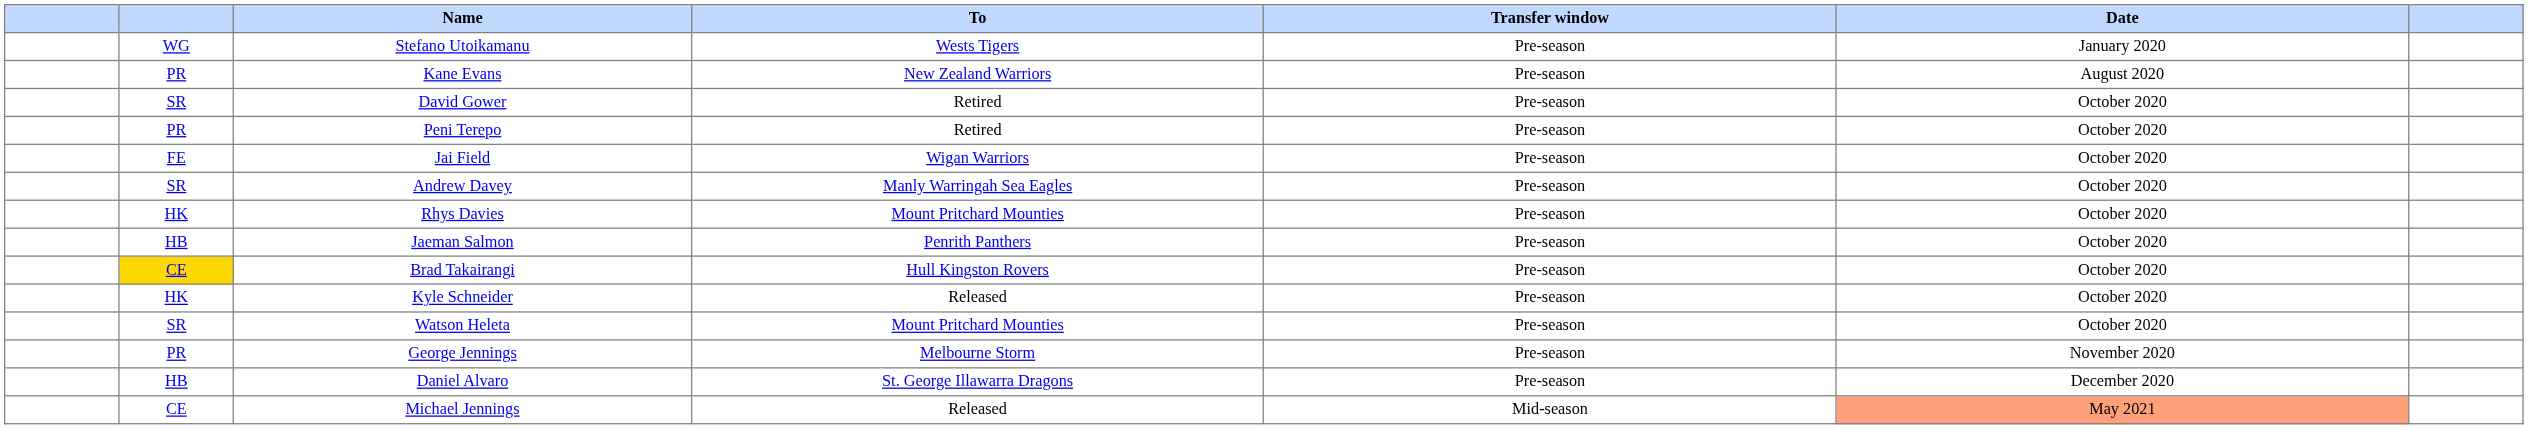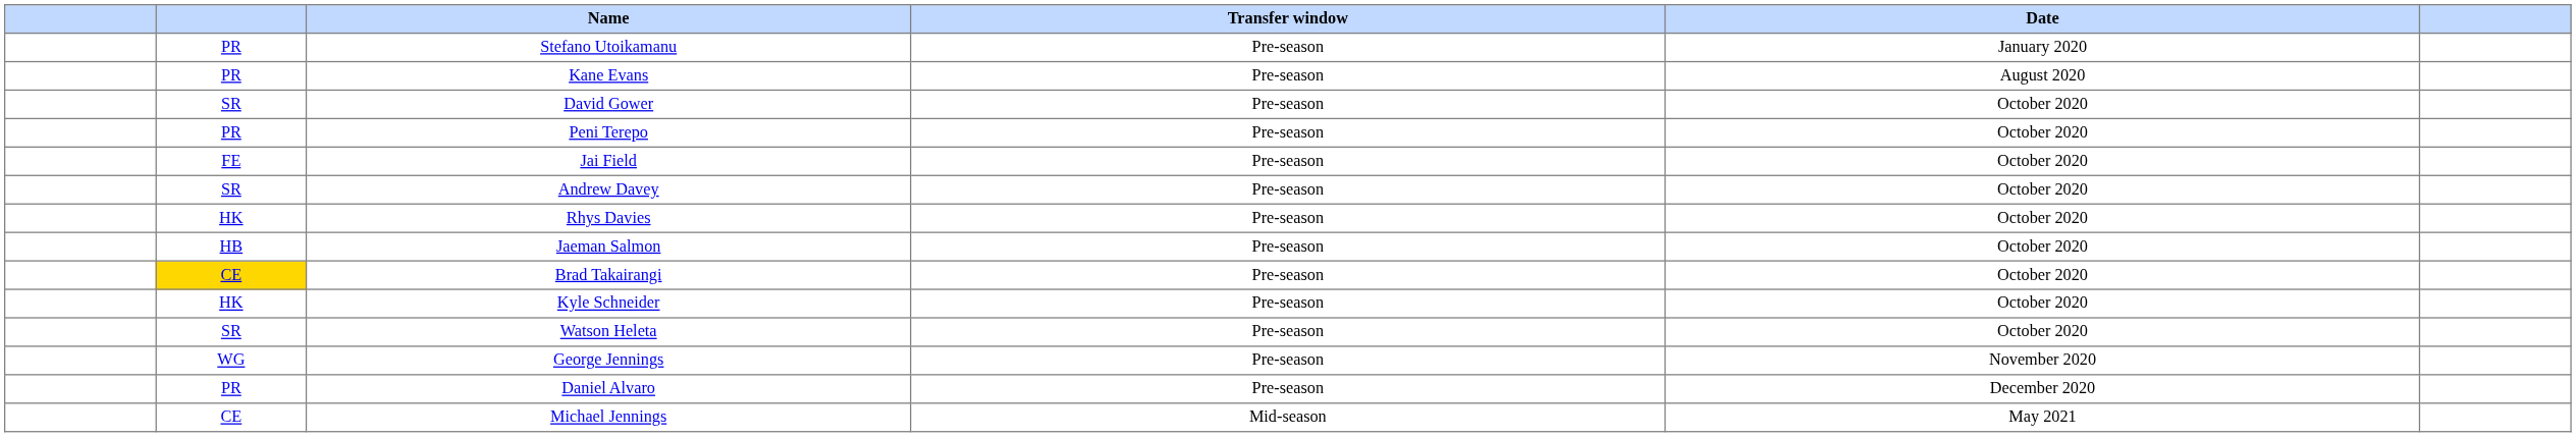- column: To | Wests Tigers | New Zealand Warriors | Retired | Retired | Wigan Warriors | Manly Warringah Sea Eagles | Mount Pritchard Mounties | Penrith Panthers | Hull Kingston Rovers | Released | Mount Pritchard Mounties | Melbourne Storm | St. George Illawarra Dragons | Released
Stefano Utoikamanu | column 2: WG -> PR
George Jennings | column 2: PR -> WG
Daniel Alvaro | column 2: HB -> PR
Michael Jennings | Date: lightsalmon background -> no background
